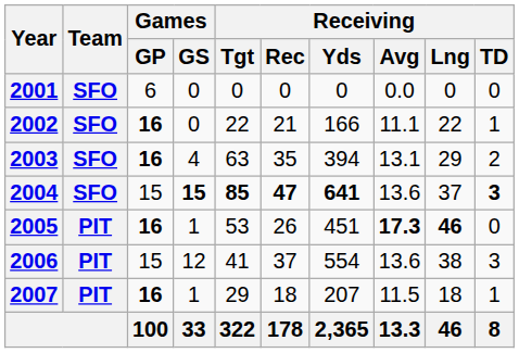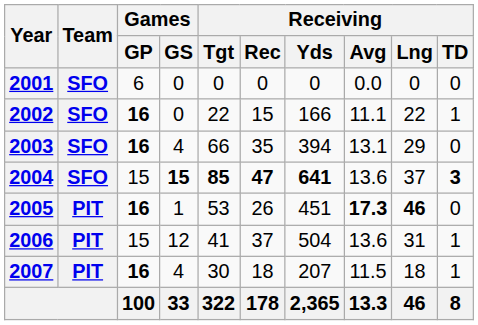2002 | Receiving / Rec: 21 -> 15
2003 | Receiving / Tgt: 63 -> 66
2003 | Receiving / TD: 2 -> 0
2006 | Receiving / Yds: 554 -> 504
2006 | Receiving / Lng: 38 -> 31
2006 | Receiving / TD: 3 -> 1
2007 | Games / GS: 1 -> 4
2007 | Receiving / Tgt: 29 -> 30
